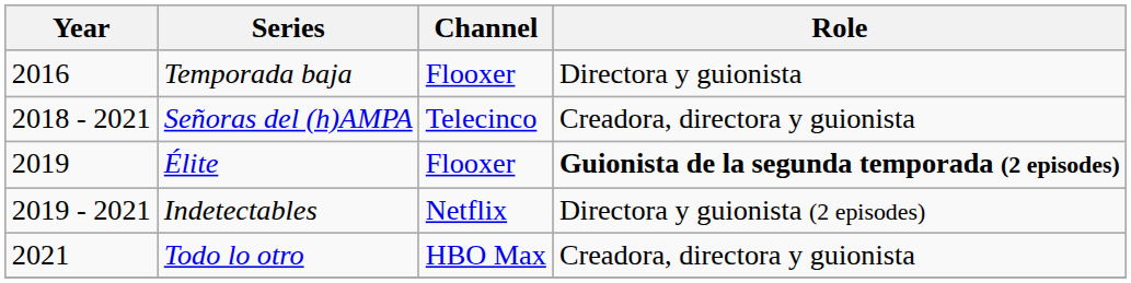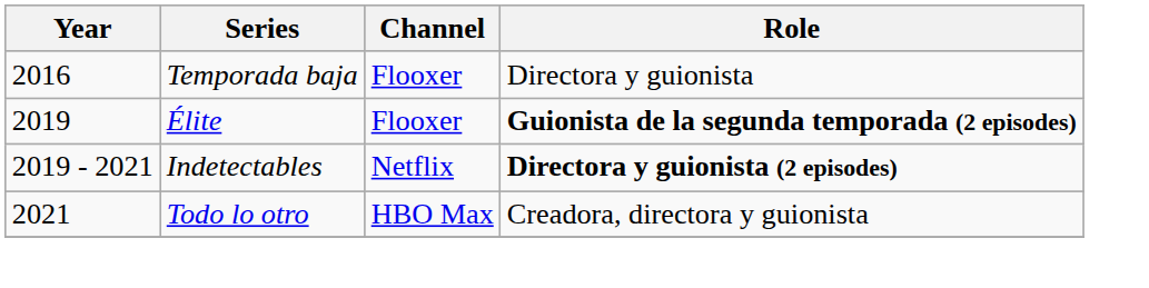- row: 2018 - 2021 | Señoras del (h)AMPA | Telecinco | Creadora, directora y guionista
Indetectables | Role: normal -> bold
